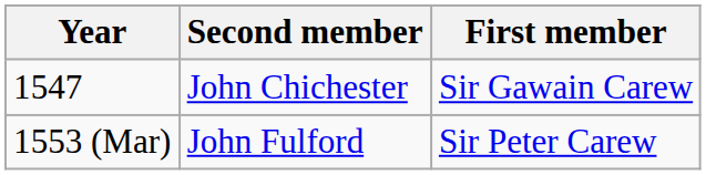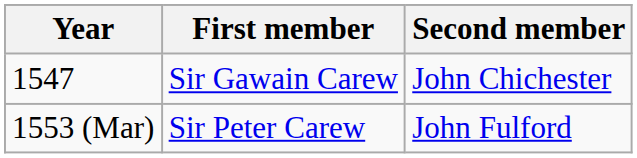columns swapped: First member <-> Second member
